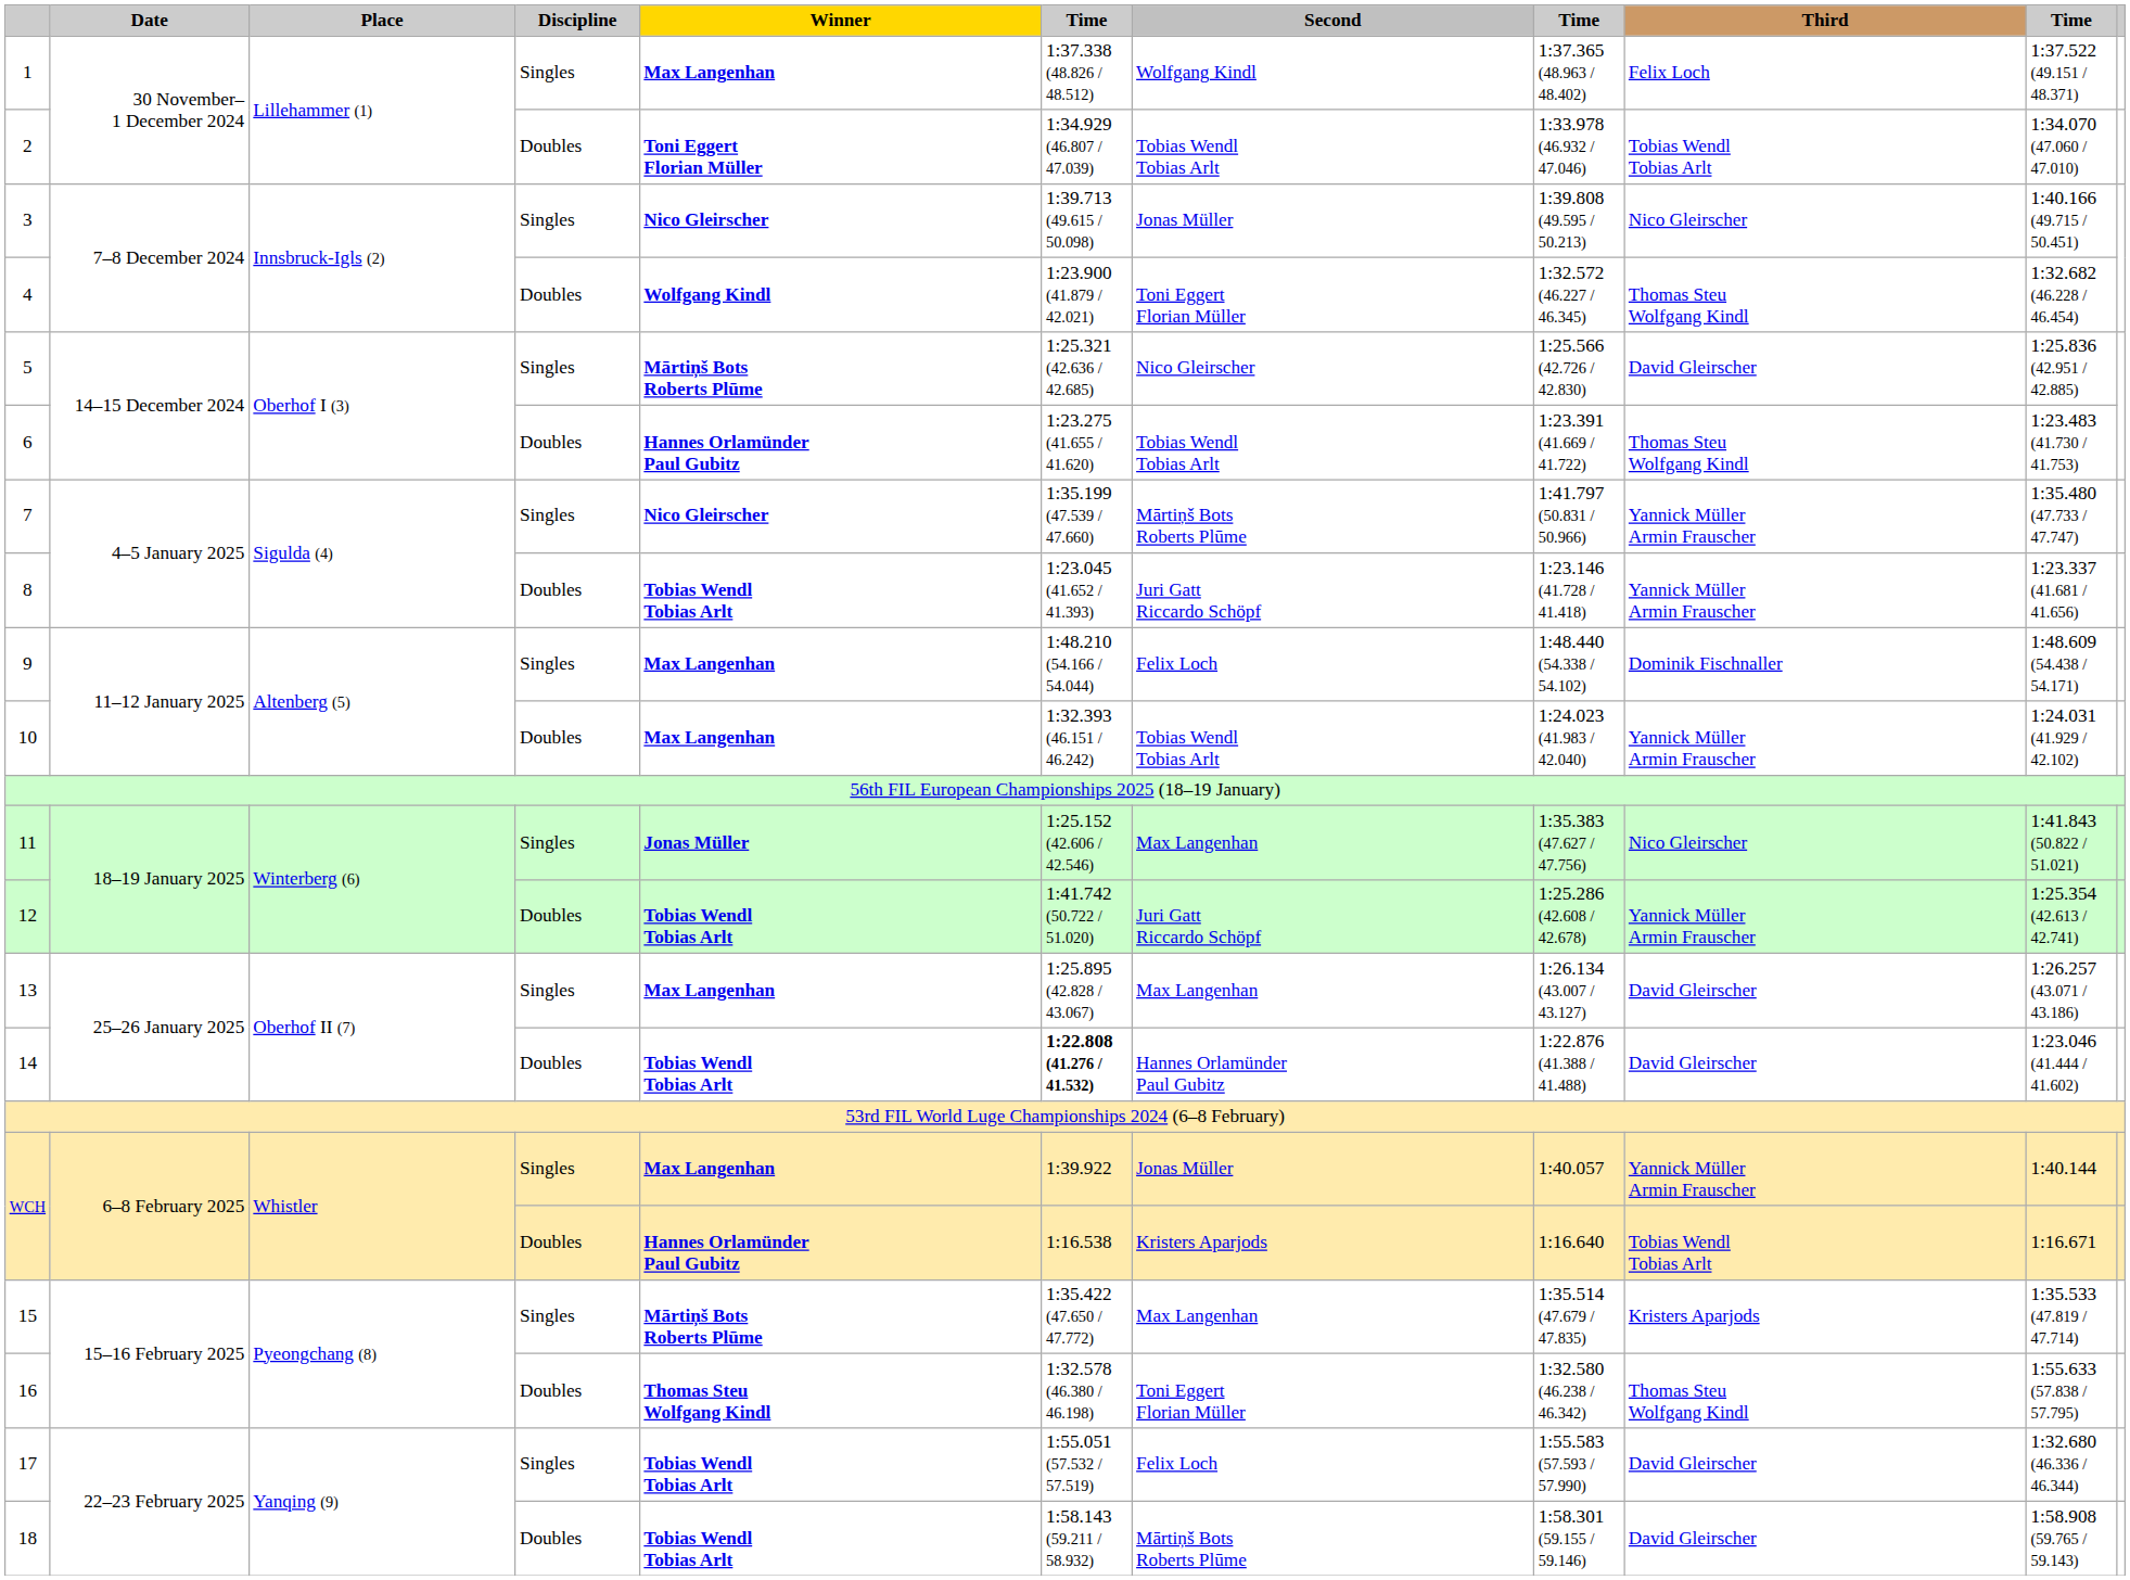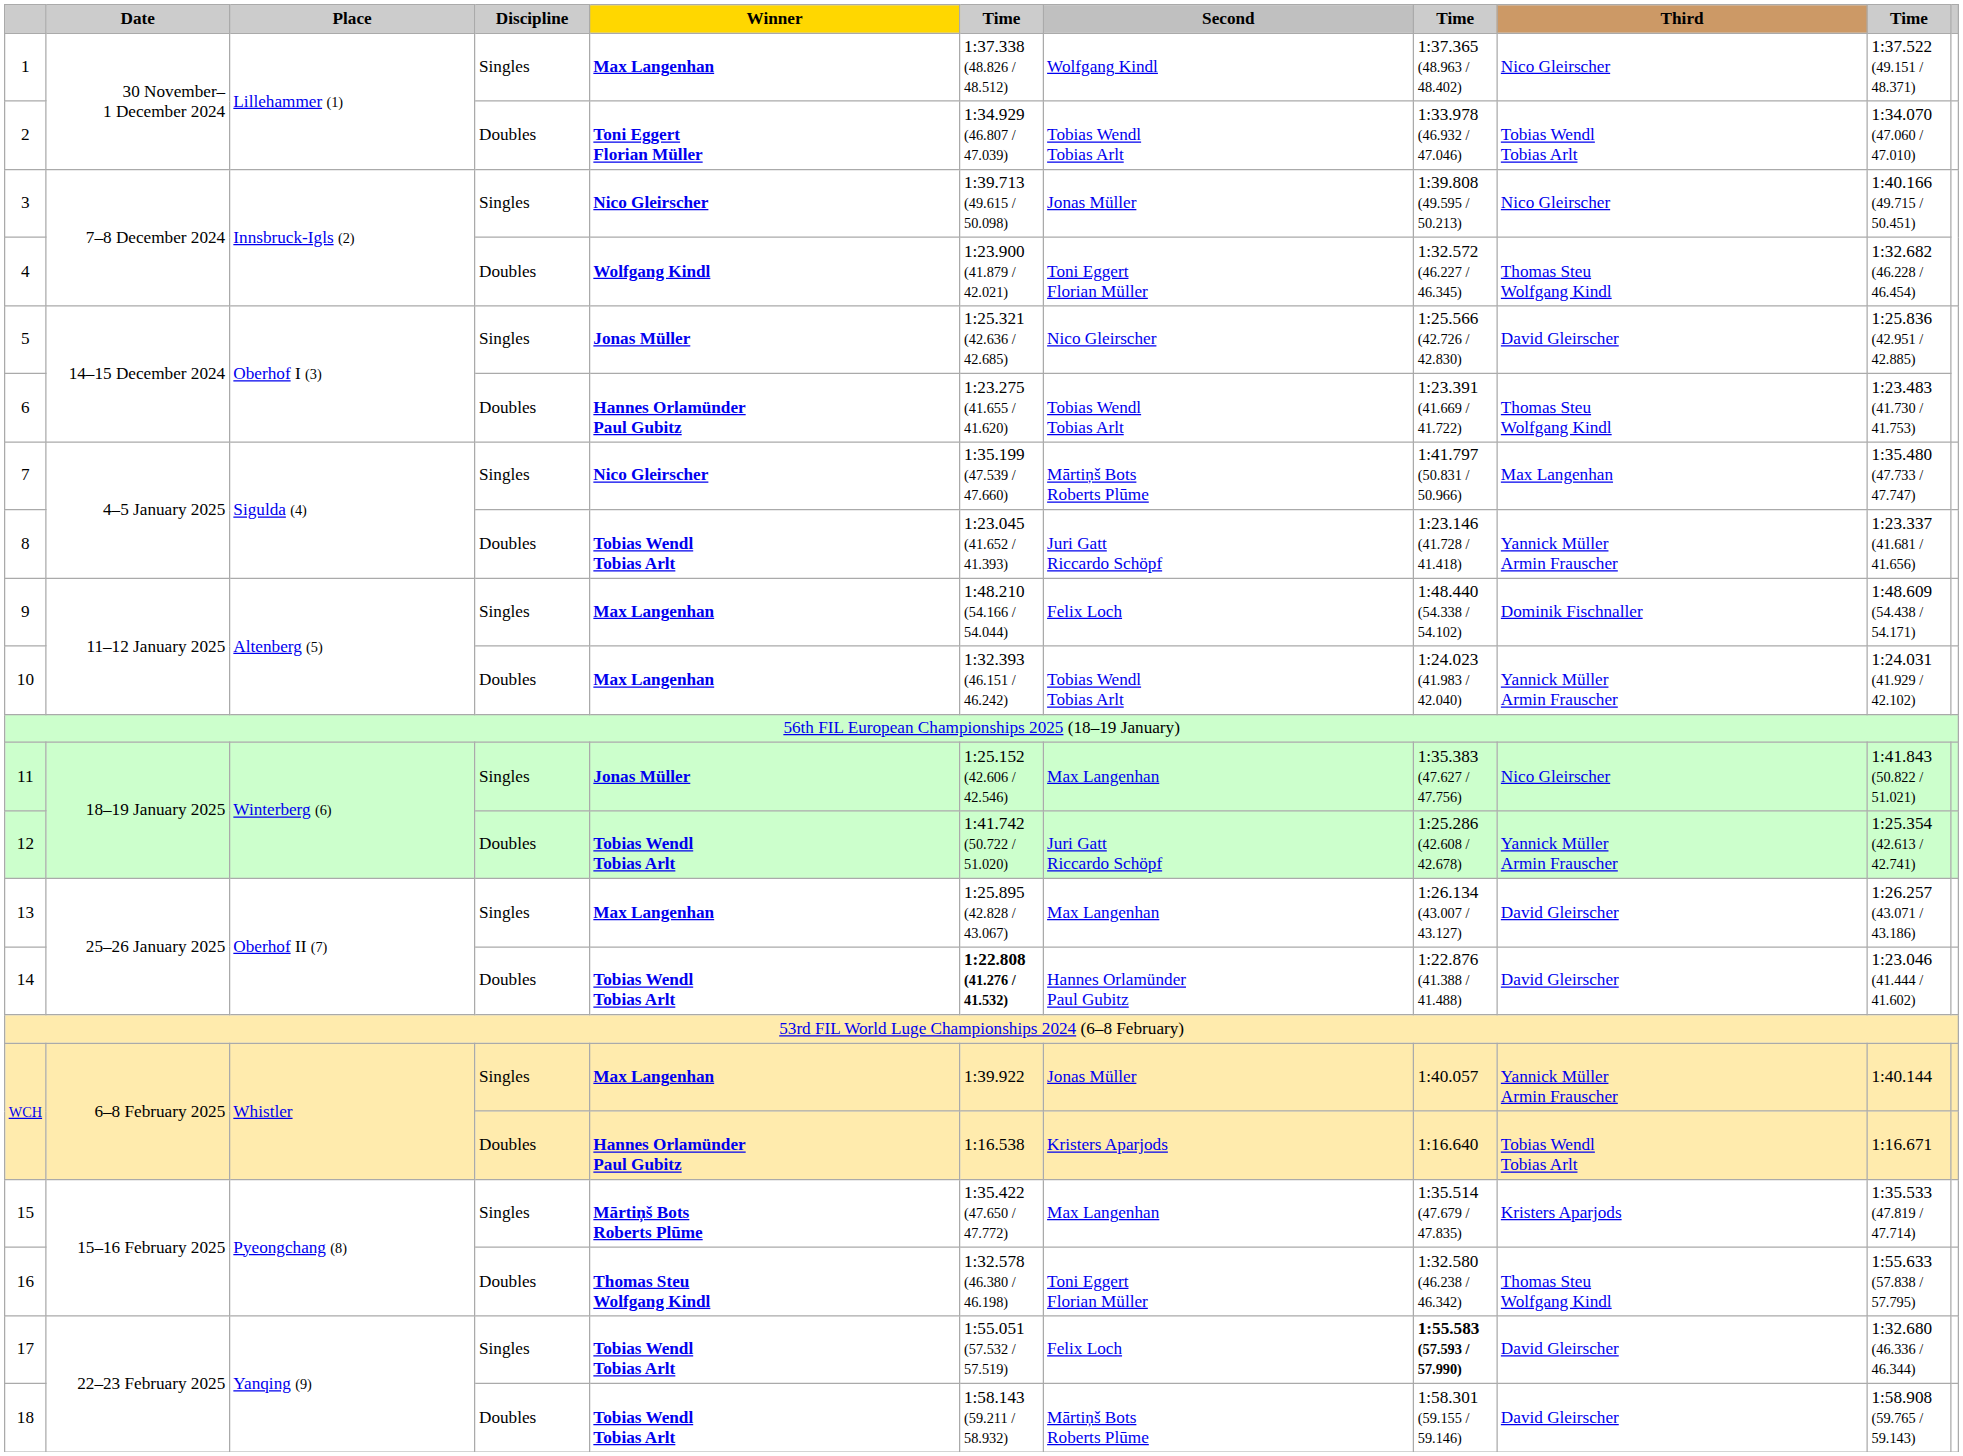1 | Third: Felix Loch -> Nico Gleirscher
5 | Winner: Mārtiņš Bots Roberts Plūme -> Jonas Müller
7 | Third: Yannick Müller Armin Frauscher -> Max Langenhan
17 | column 8: normal -> bold
